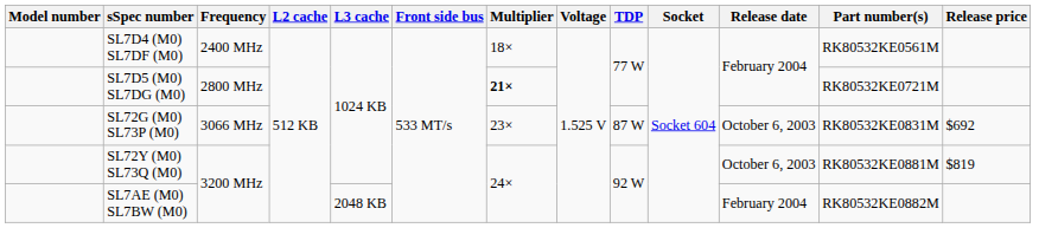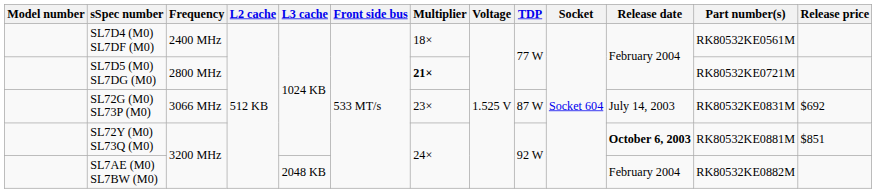SL72G (M0) SL73P (M0) | Release date: October 6, 2003 -> July 14, 2003
SL72Y (M0) SL73Q (M0) | Release date: normal -> bold
SL72Y (M0) SL73Q (M0) | Release price: $819 -> $851
